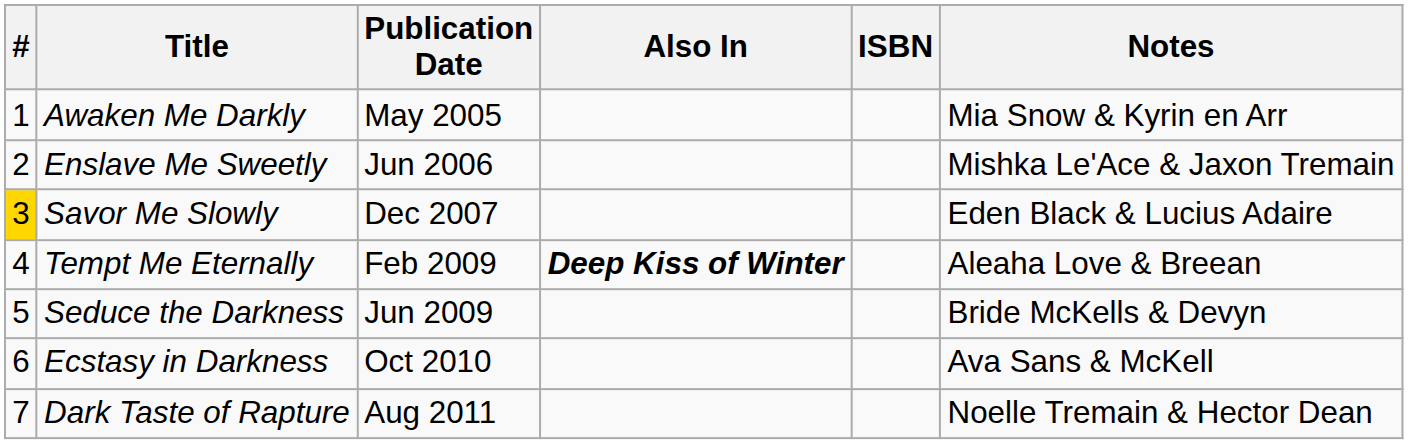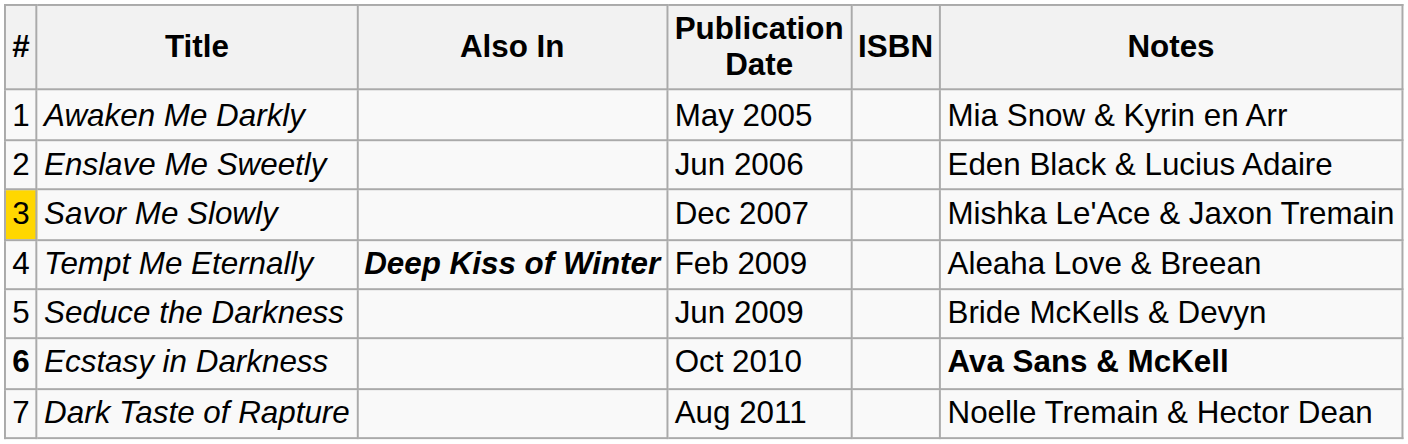columns swapped: Also In <-> Publication Date
Enslave Me Sweetly | Notes: Mishka Le'Ace & Jaxon Tremain -> Eden Black & Lucius Adaire
Savor Me Slowly | Notes: Eden Black & Lucius Adaire -> Mishka Le'Ace & Jaxon Tremain
Ecstasy in Darkness | #: normal -> bold
Ecstasy in Darkness | Notes: normal -> bold
